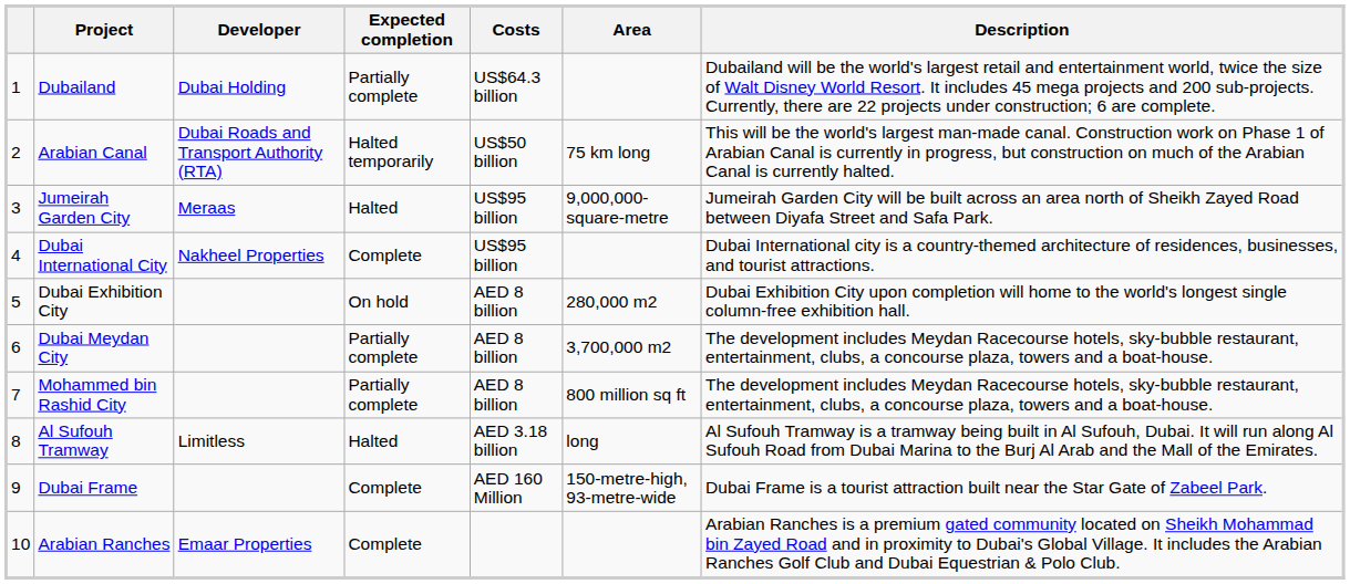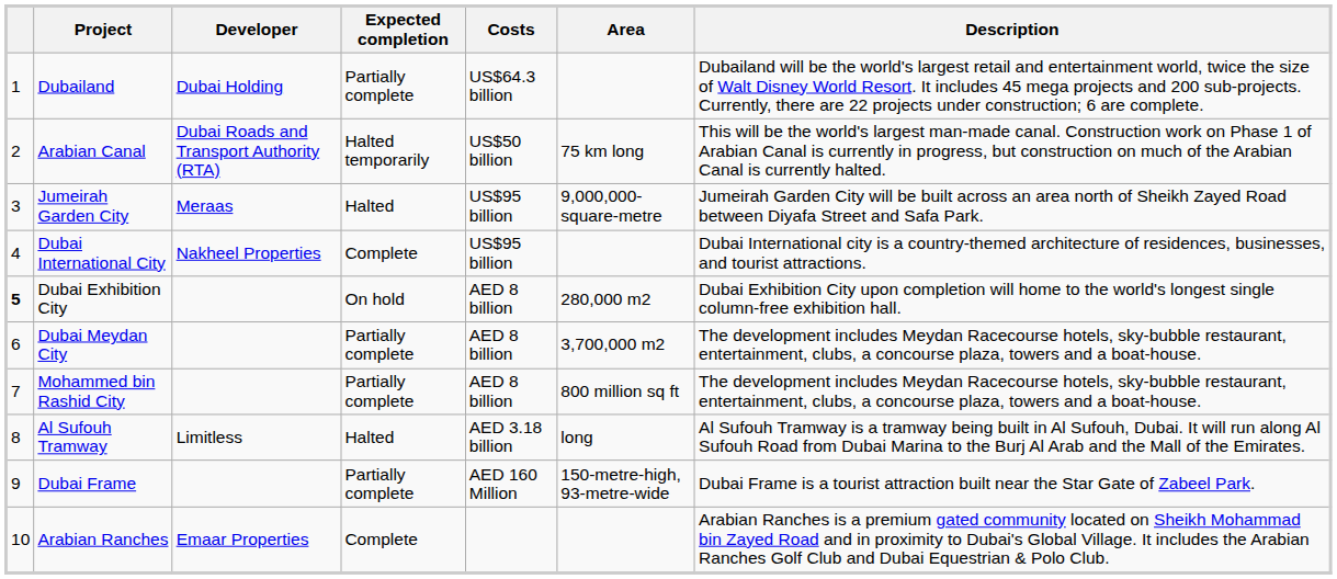Dubai Exhibition City | column 1: normal -> bold
Dubai Frame | Expected completion: Complete -> Partially complete
